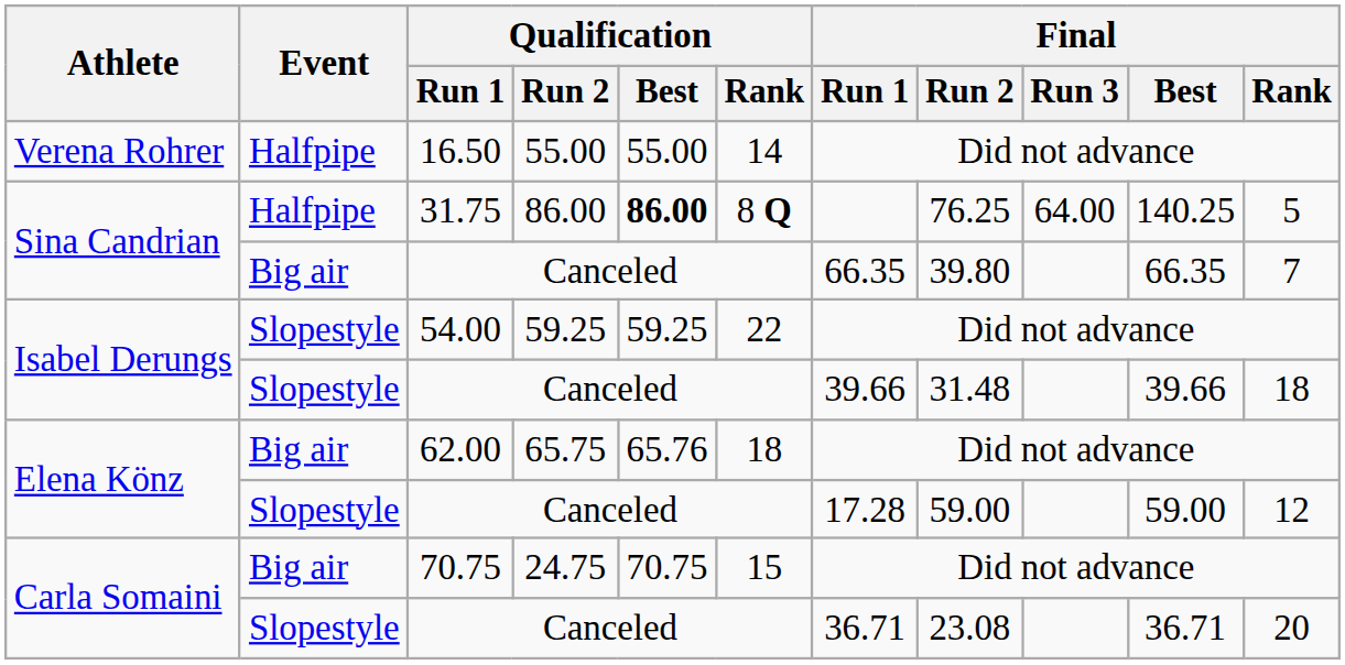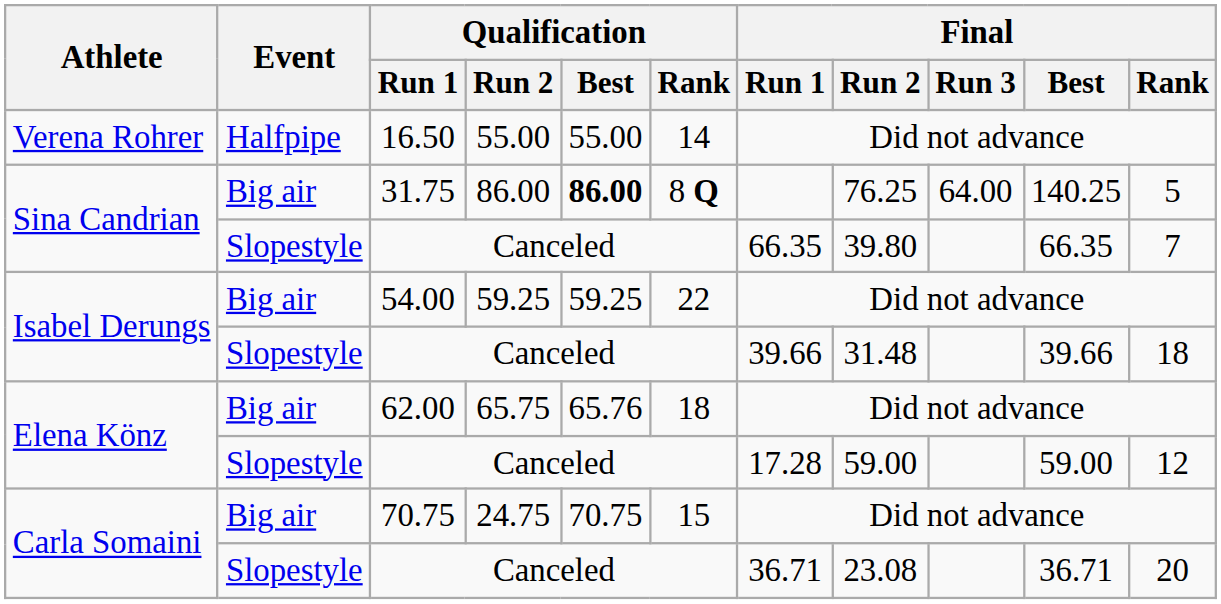31.75 | Event: Halfpipe -> Big air
Sina Candrian / Canceled | Event: Big air -> Slopestyle
54.00 | Event: Slopestyle -> Big air
